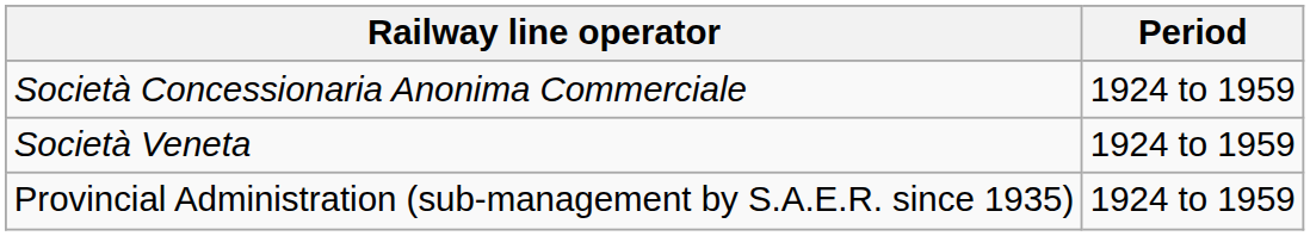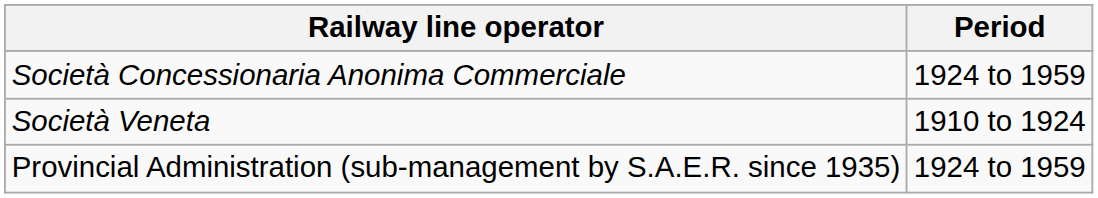Società Veneta | Period: 1924 to 1959 -> 1910 to 1924
